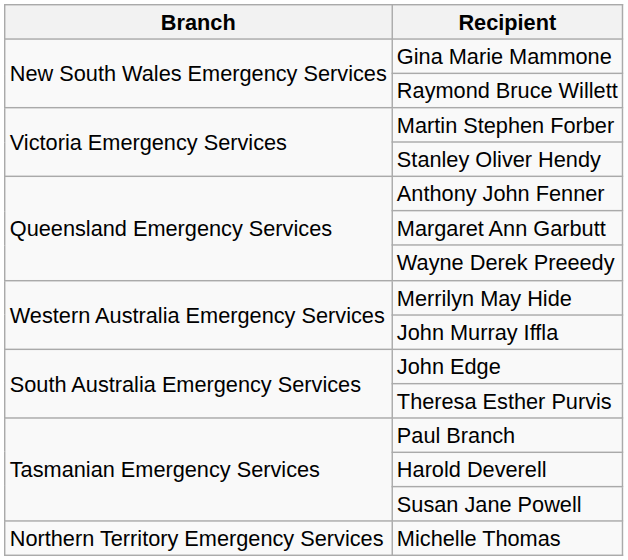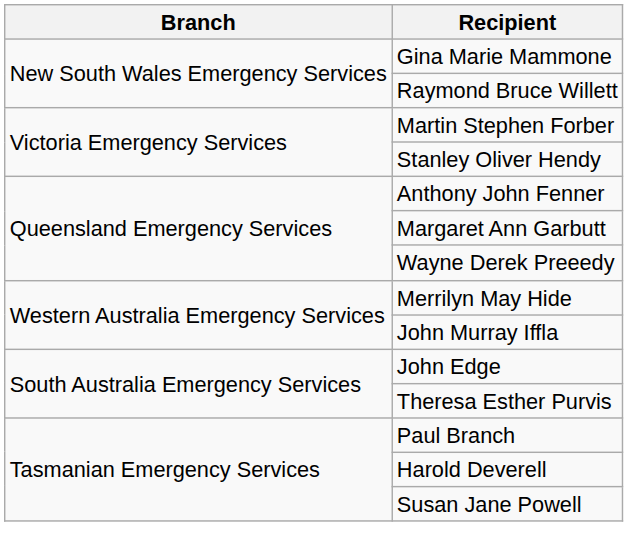- row: Northern Territory Emergency Services | Michelle Thomas
